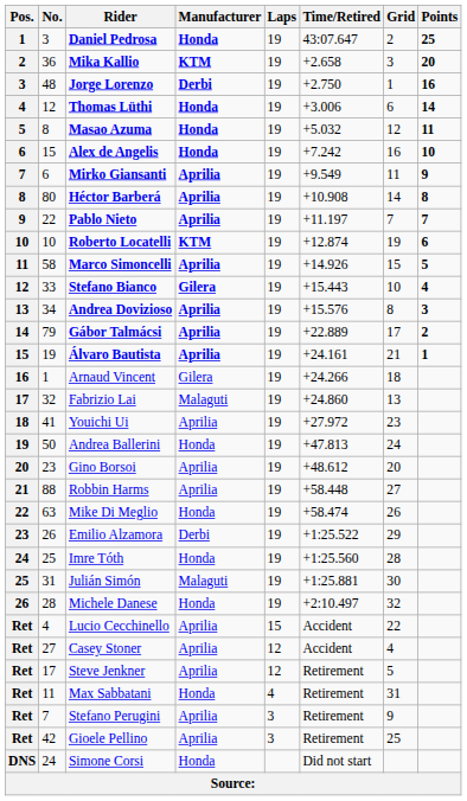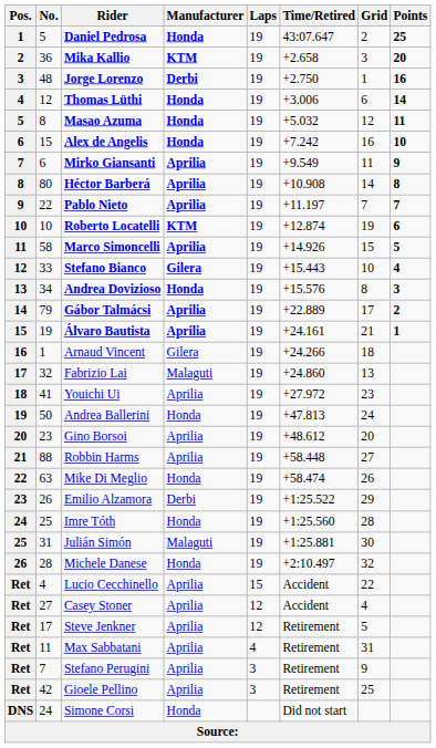Daniel Pedrosa | No.: 3 -> 5
Andrea Dovizioso | Manufacturer: Aprilia -> Honda
Max Sabbatani | Manufacturer: Honda -> Aprilia
